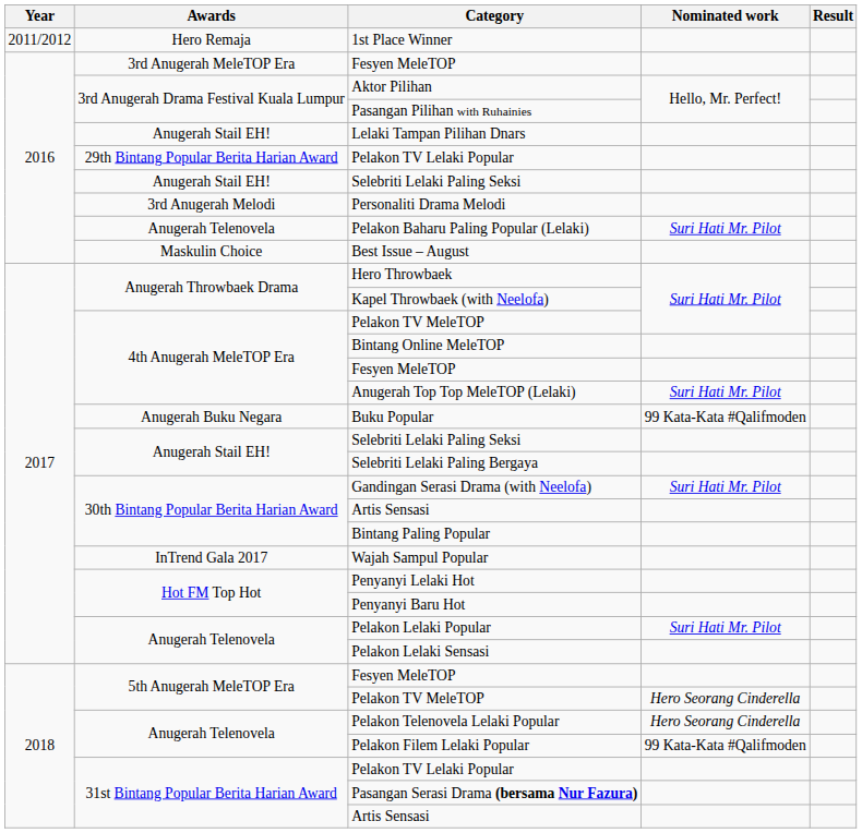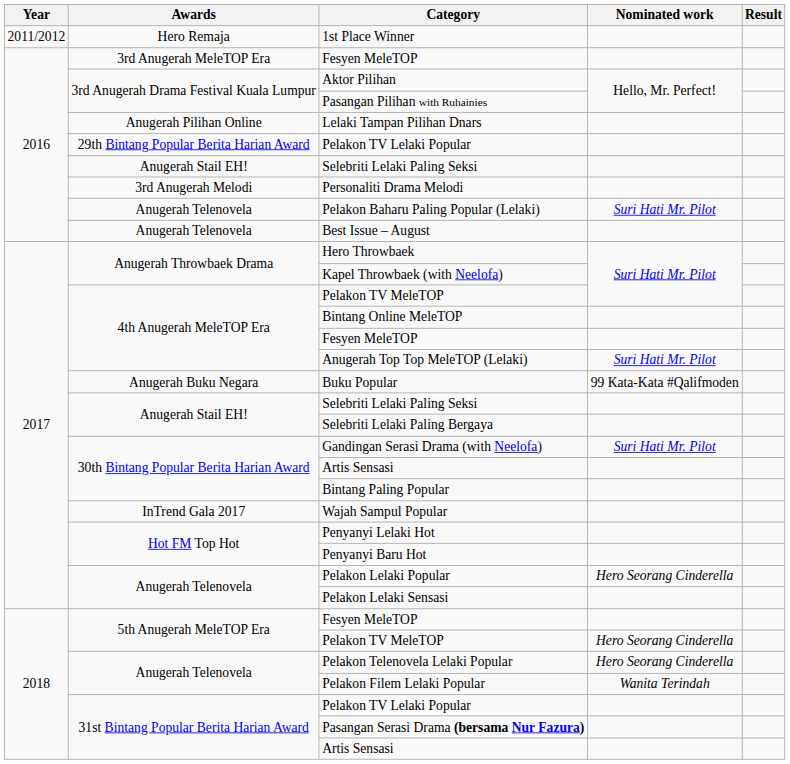Lelaki Tampan Pilihan Dnars | Awards: Anugerah Stail EH! -> Anugerah Pilihan Online
Best Issue – August | Awards: Maskulin Choice -> Anugerah Telenovela
Pelakon Lelaki Popular | Nominated work: Suri Hati Mr. Pilot -> Hero Seorang Cinderella
Pelakon Filem Lelaki Popular | Nominated work: 99 Kata-Kata #Qalifmoden -> Wanita Terindah
